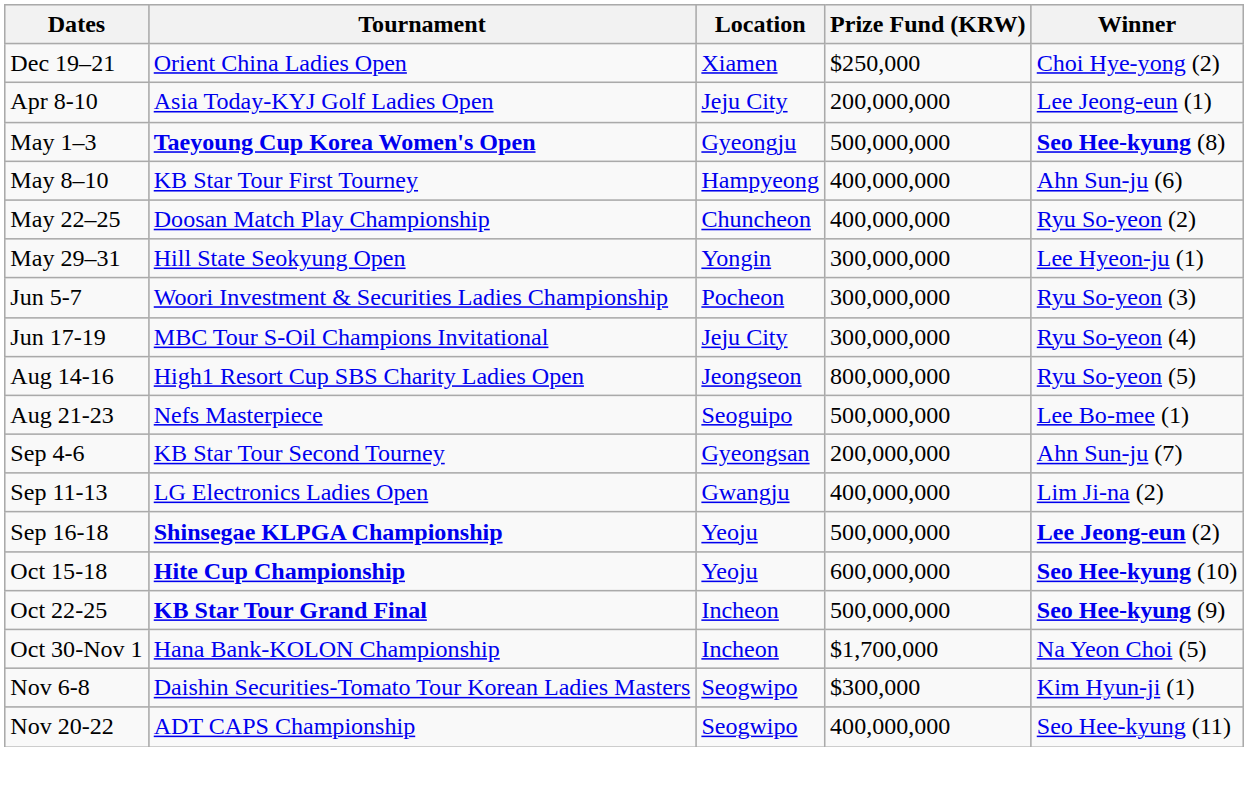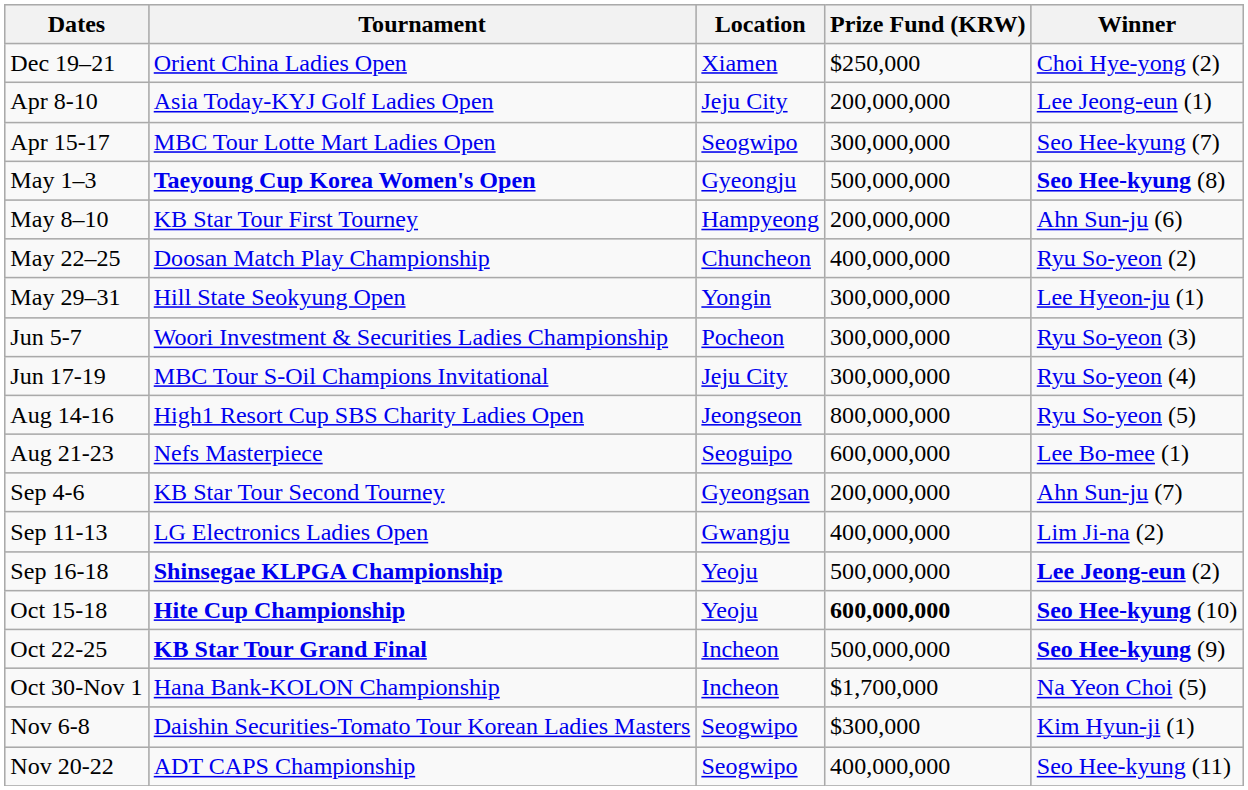+ row: Apr 15-17 | MBC Tour Lotte Mart Ladies Open | Seogwipo | 300,000,000 | Seo Hee-kyung (7)
May 8–10 | Prize Fund (KRW): 400,000,000 -> 200,000,000
Aug 21-23 | Prize Fund (KRW): 500,000,000 -> 600,000,000
Oct 15-18 | Prize Fund (KRW): normal -> bold
